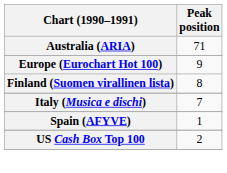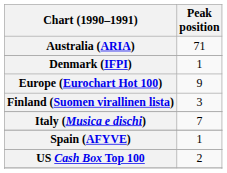+ row: Denmark (IFPI) | 1
Finland (Suomen virallinen lista) | Peak position: 8 -> 3
